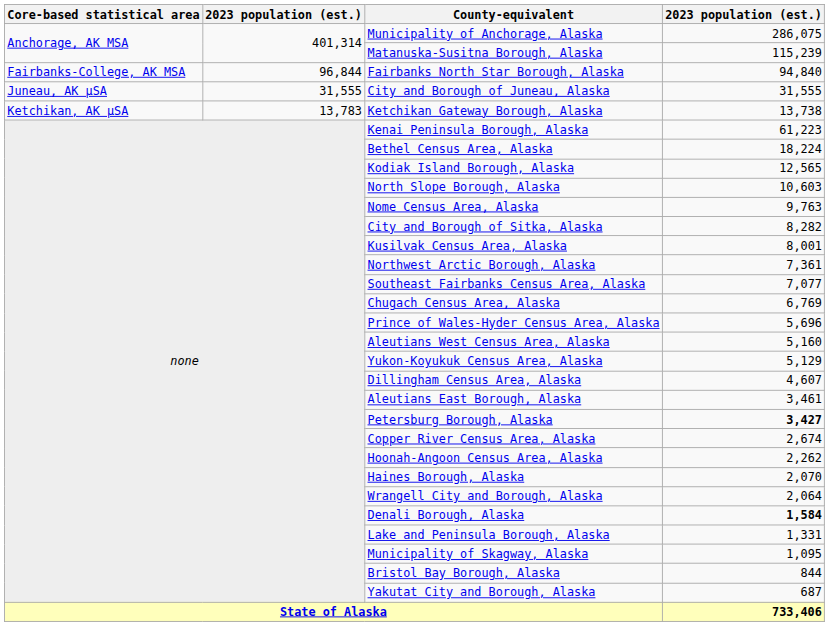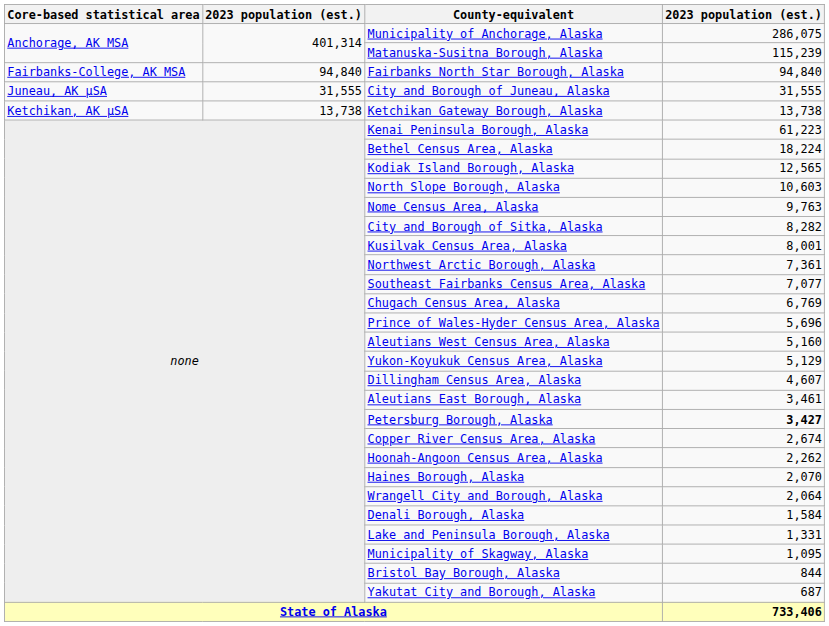Fairbanks North Star Borough, Alaska | column 2: 96,844 -> 94,840
Ketchikan Gateway Borough, Alaska | column 2: 13,783 -> 13,738
Denali Borough, Alaska | column 4: bold -> normal
